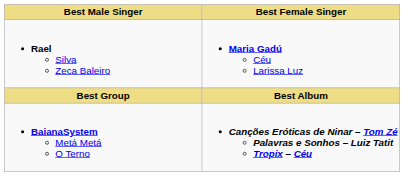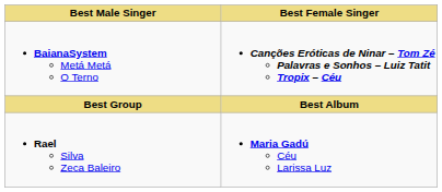rows swapped: Rael Silva Zeca Baleiro <-> BaianaSystem Metá Metá O Terno
